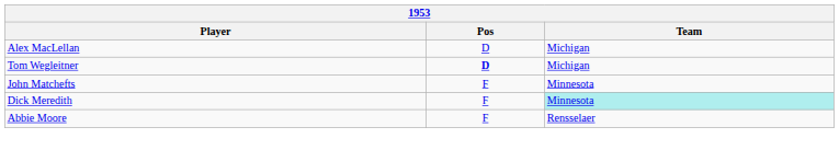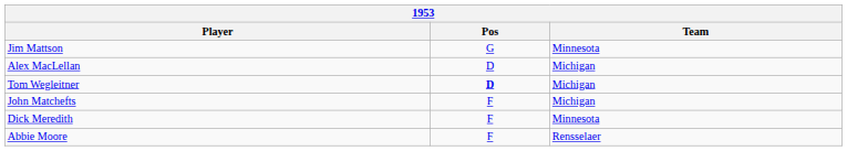+ row: Jim Mattson | G | Minnesota
John Matchefts | Team: Minnesota -> Michigan
Dick Meredith | Team: paleturquoise background -> no background
